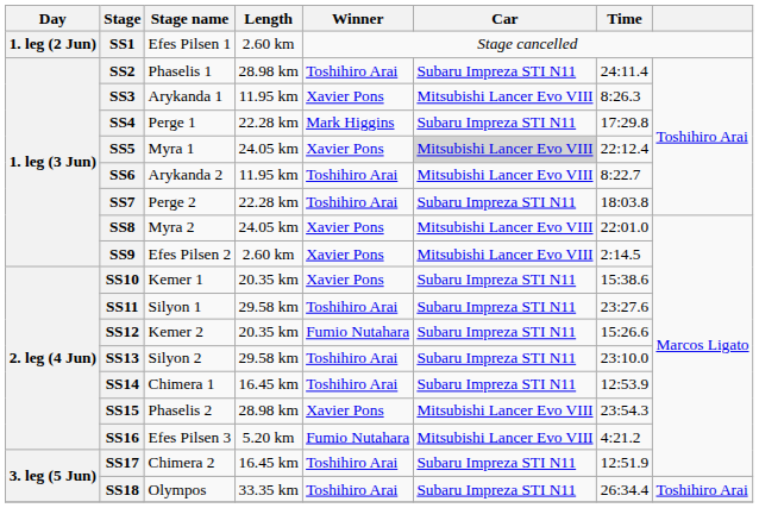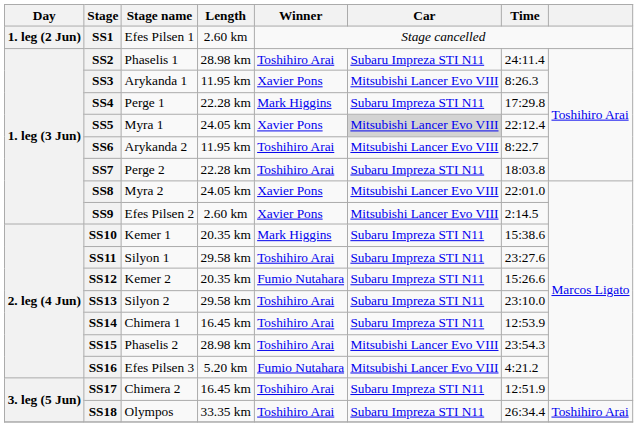SS10 | Winner: Xavier Pons -> Mark Higgins
SS15 | Winner: Xavier Pons -> Toshihiro Arai
